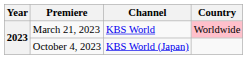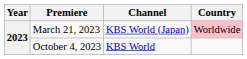March 21, 2023 | Channel: KBS World -> KBS World (Japan)
October 4, 2023 | Channel: KBS World (Japan) -> KBS World
